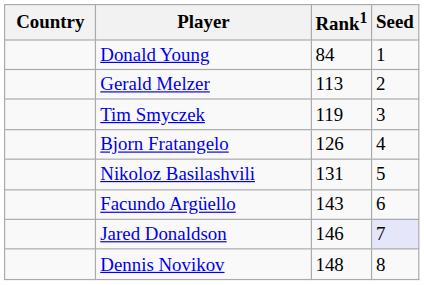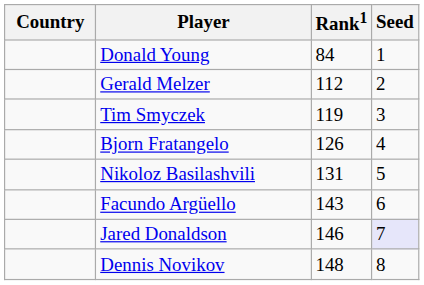Gerald Melzer | Rank1: 113 -> 112
